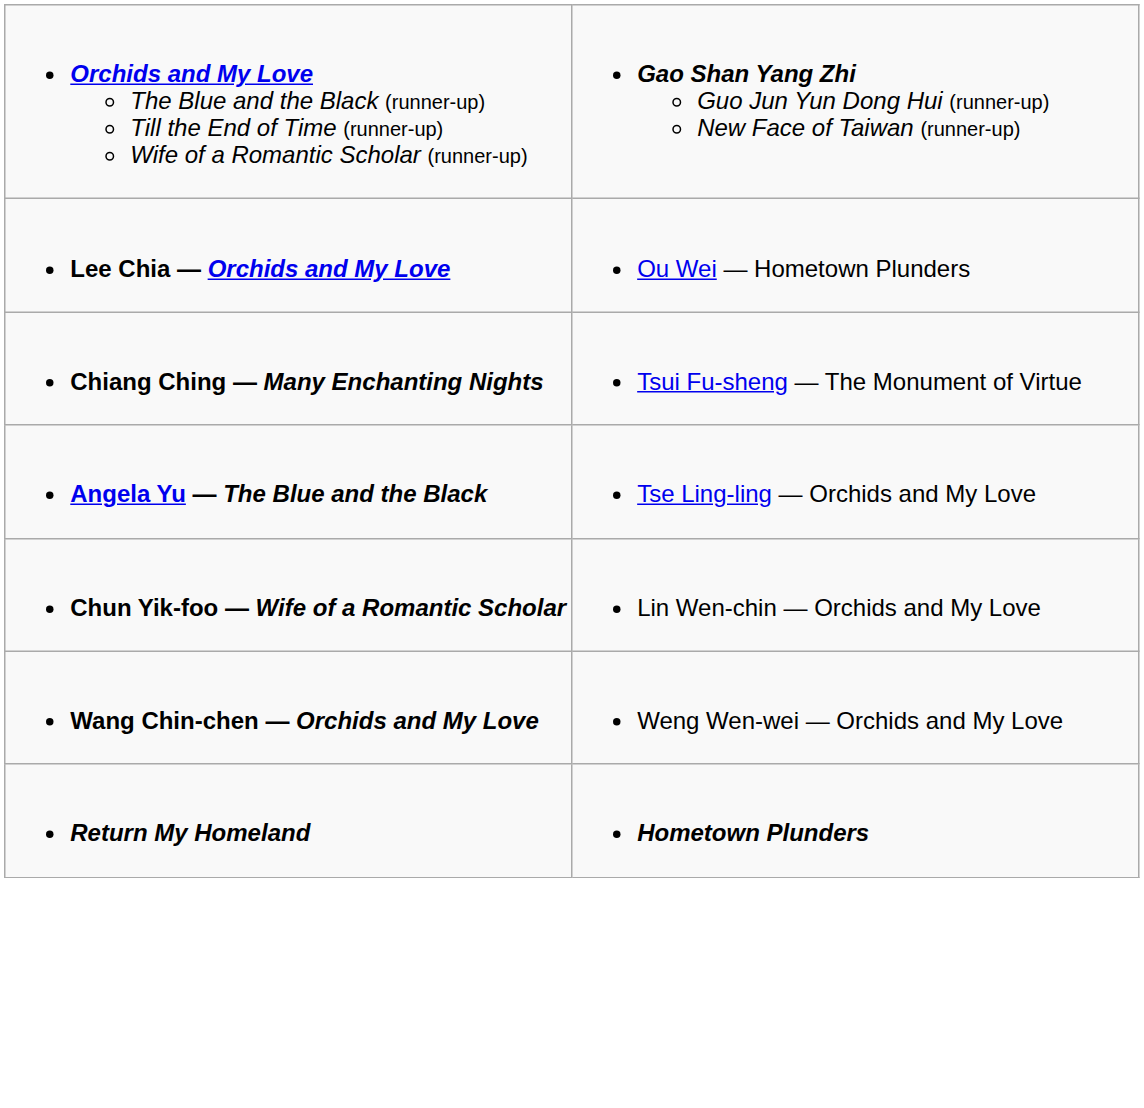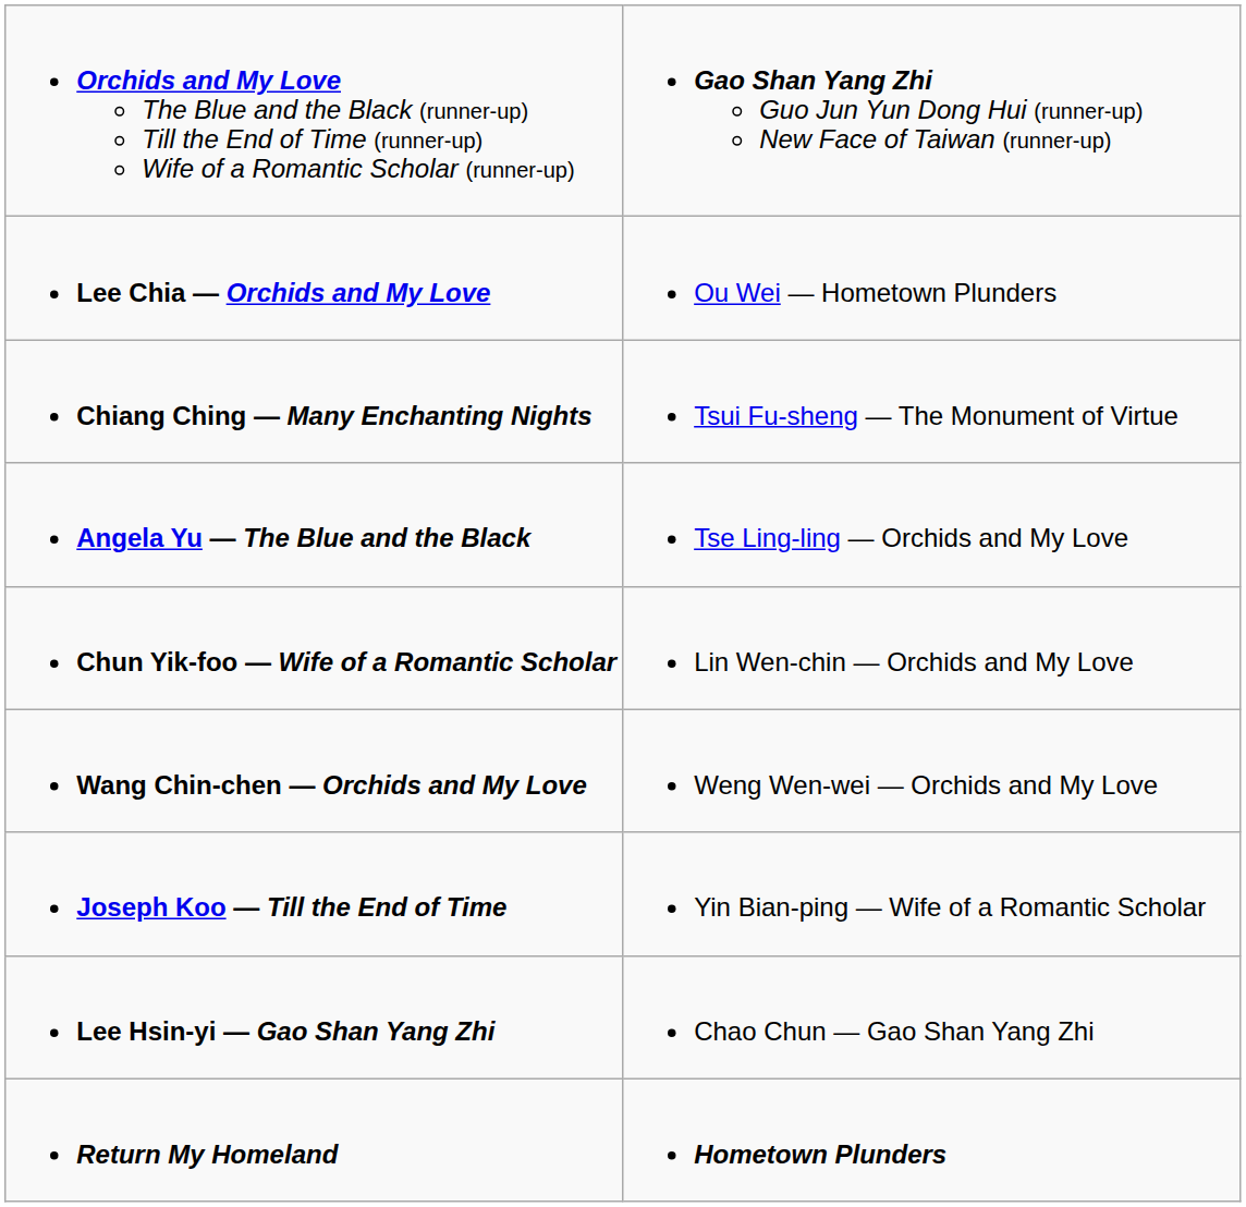+ row: Joseph Koo — Till the End of Time | Yin Bian-ping — Wife of a Romantic Scholar
+ row: Lee Hsin-yi — Gao Shan Yang Zhi | Chao Chun — Gao Shan Yang Zhi
